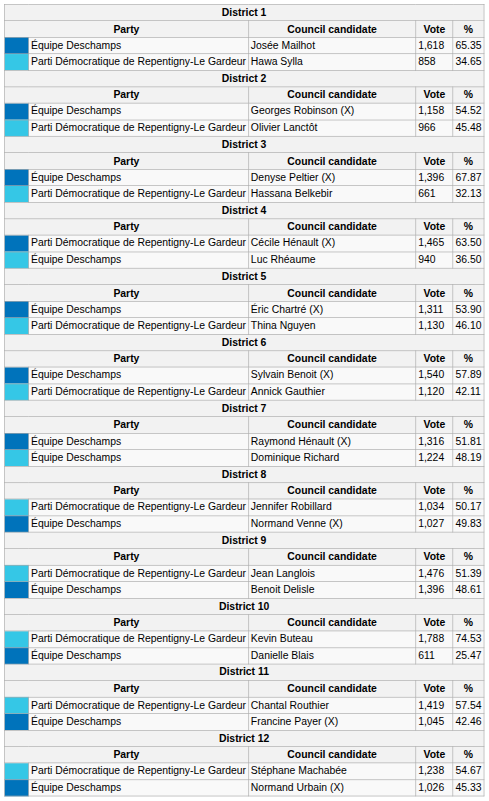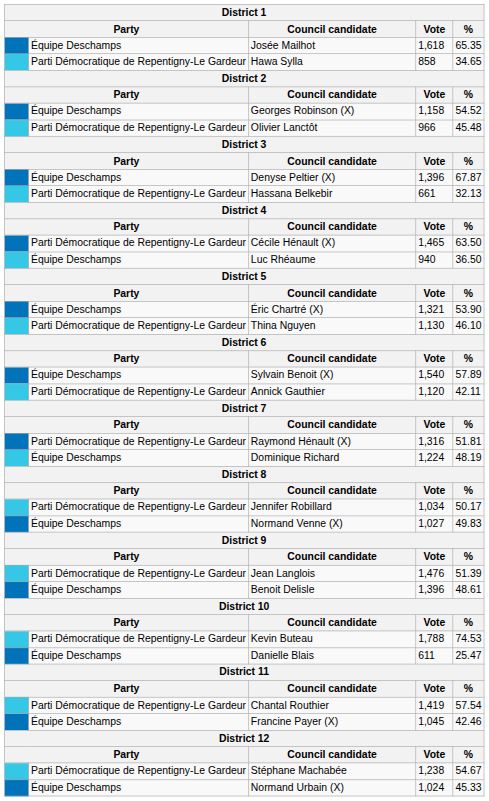Éric Chartré (X) | Vote: 1,311 -> 1,321
Raymond Hénault (X) | column 2: Équipe Deschamps -> Parti Démocratique de Repentigny-Le Gardeur
Normand Urbain (X) | Vote: 1,026 -> 1,024
